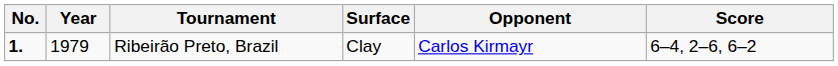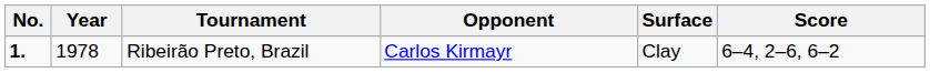columns swapped: Surface <-> Opponent
Ribeirão Preto, Brazil | Year: 1979 -> 1978
